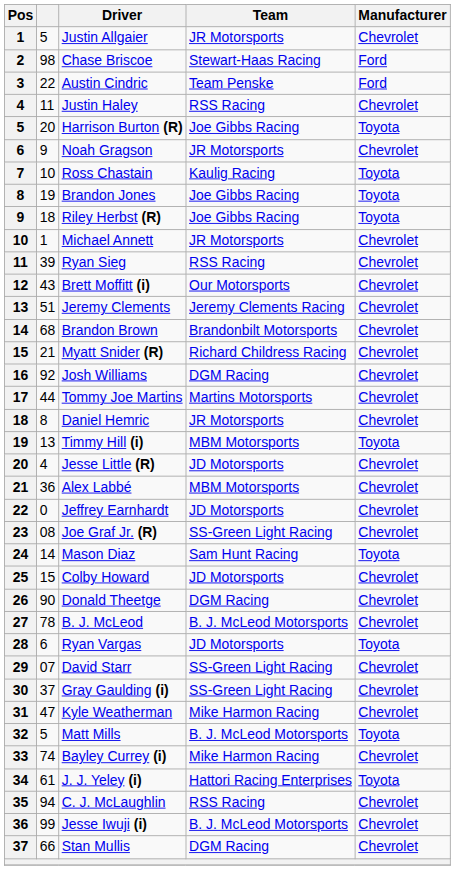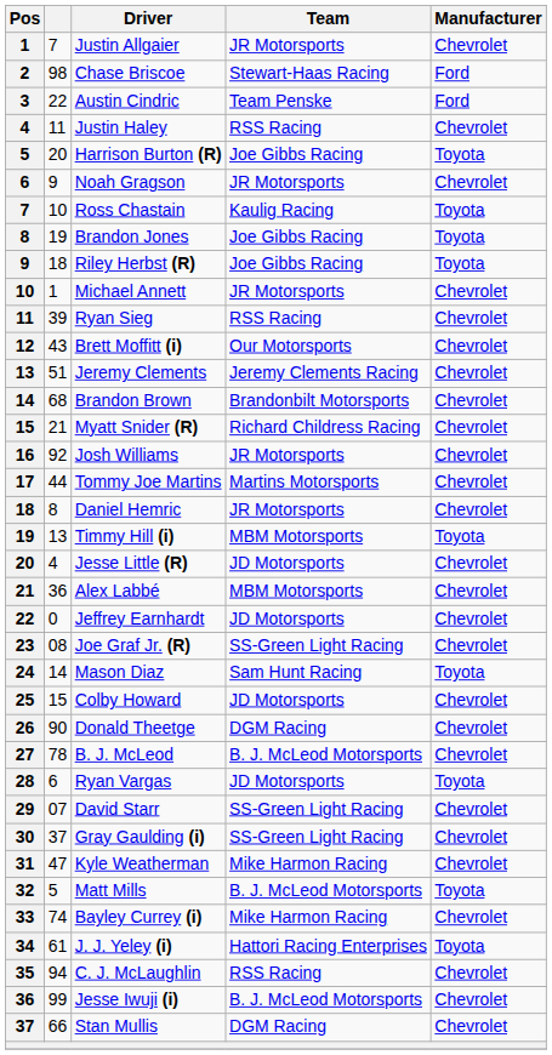Justin Allgaier | column 2: 5 -> 7
Josh Williams | Team: DGM Racing -> JR Motorsports
